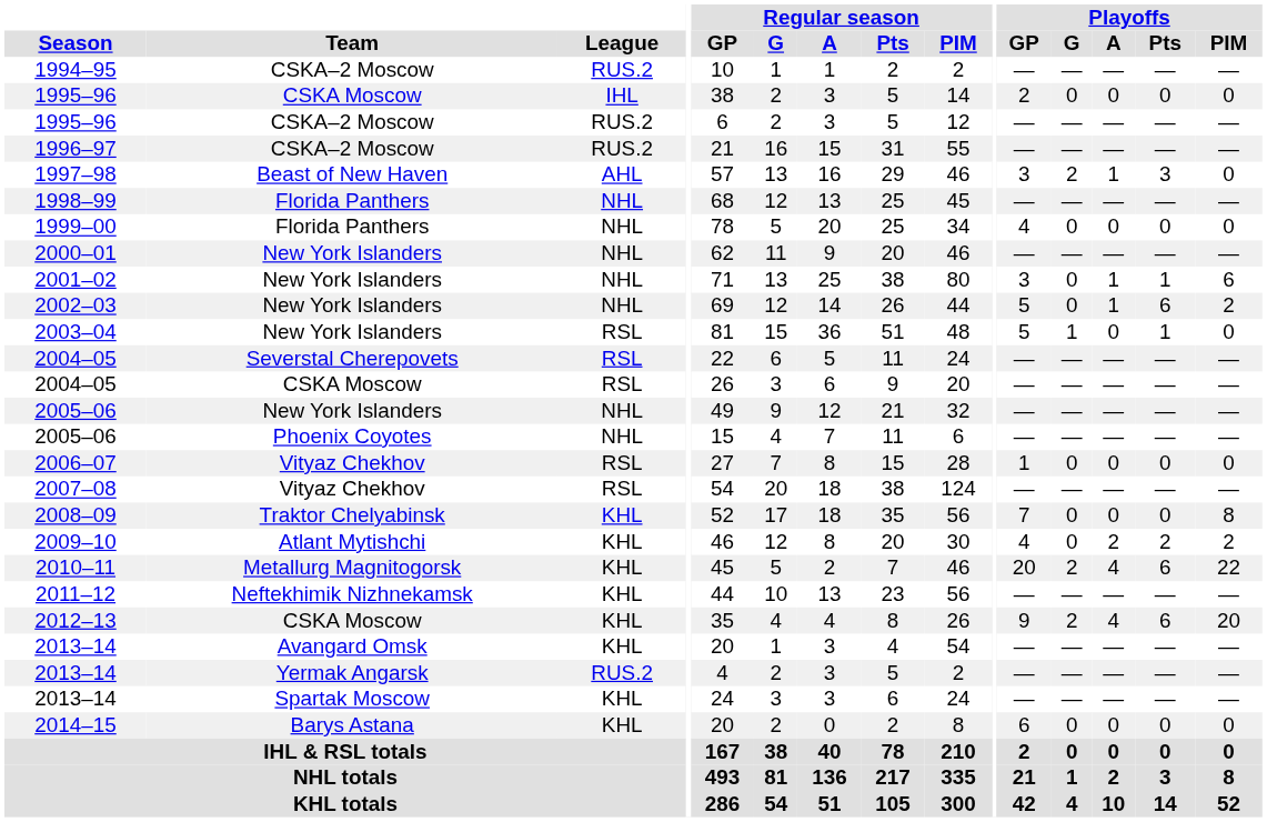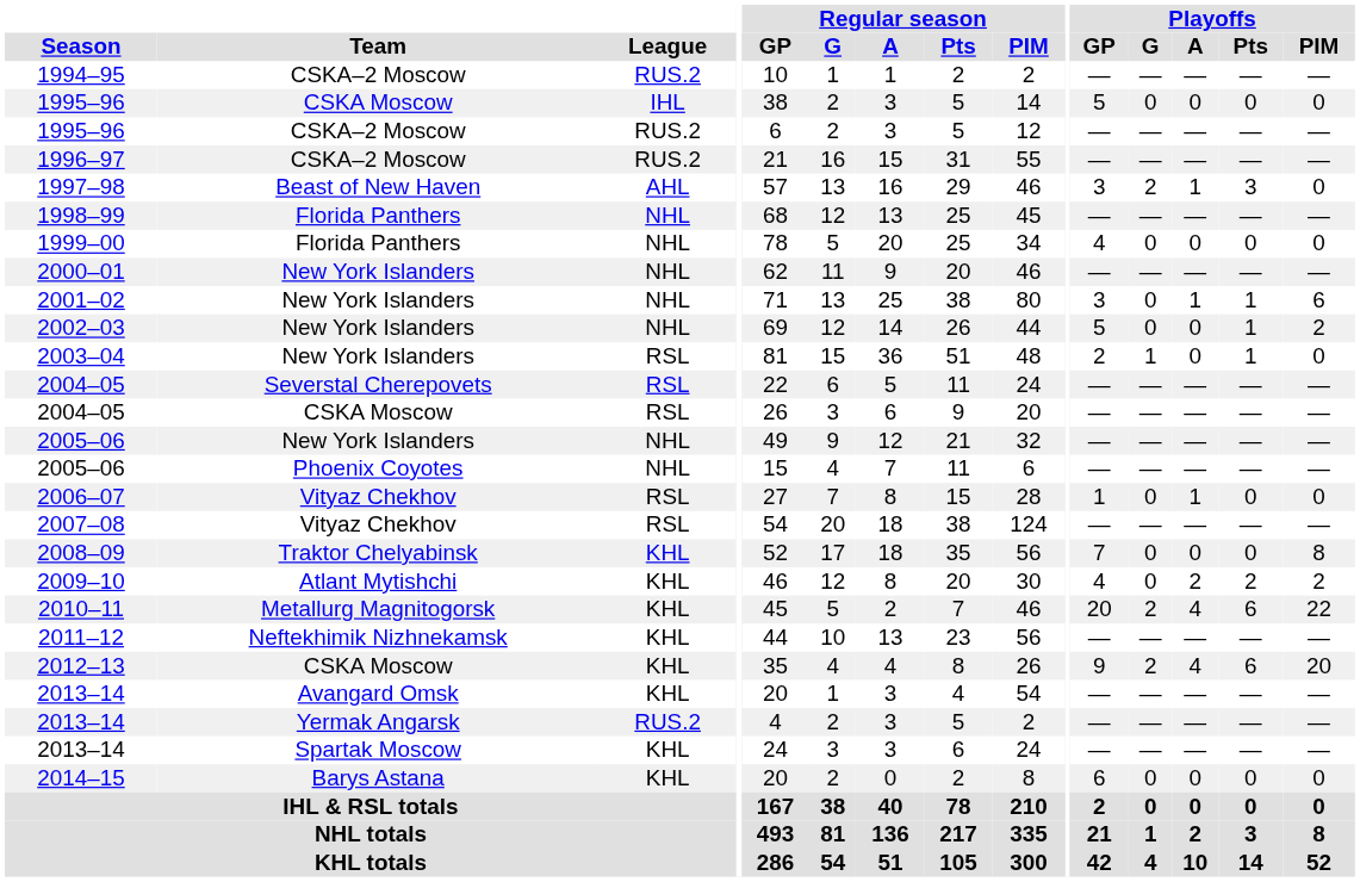1995–96 / CSKA Moscow | Playoffs / GP: 2 -> 5
2002–03 | Playoffs / A: 1 -> 0
2002–03 | Playoffs / Pts: 6 -> 1
2003–04 | Playoffs / GP: 5 -> 2
2006–07 | Playoffs / A: 0 -> 1
